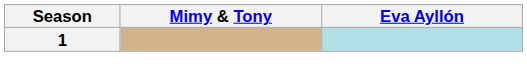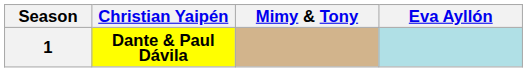+ column: Christian Yaipén | Dante & Paul Dávila
